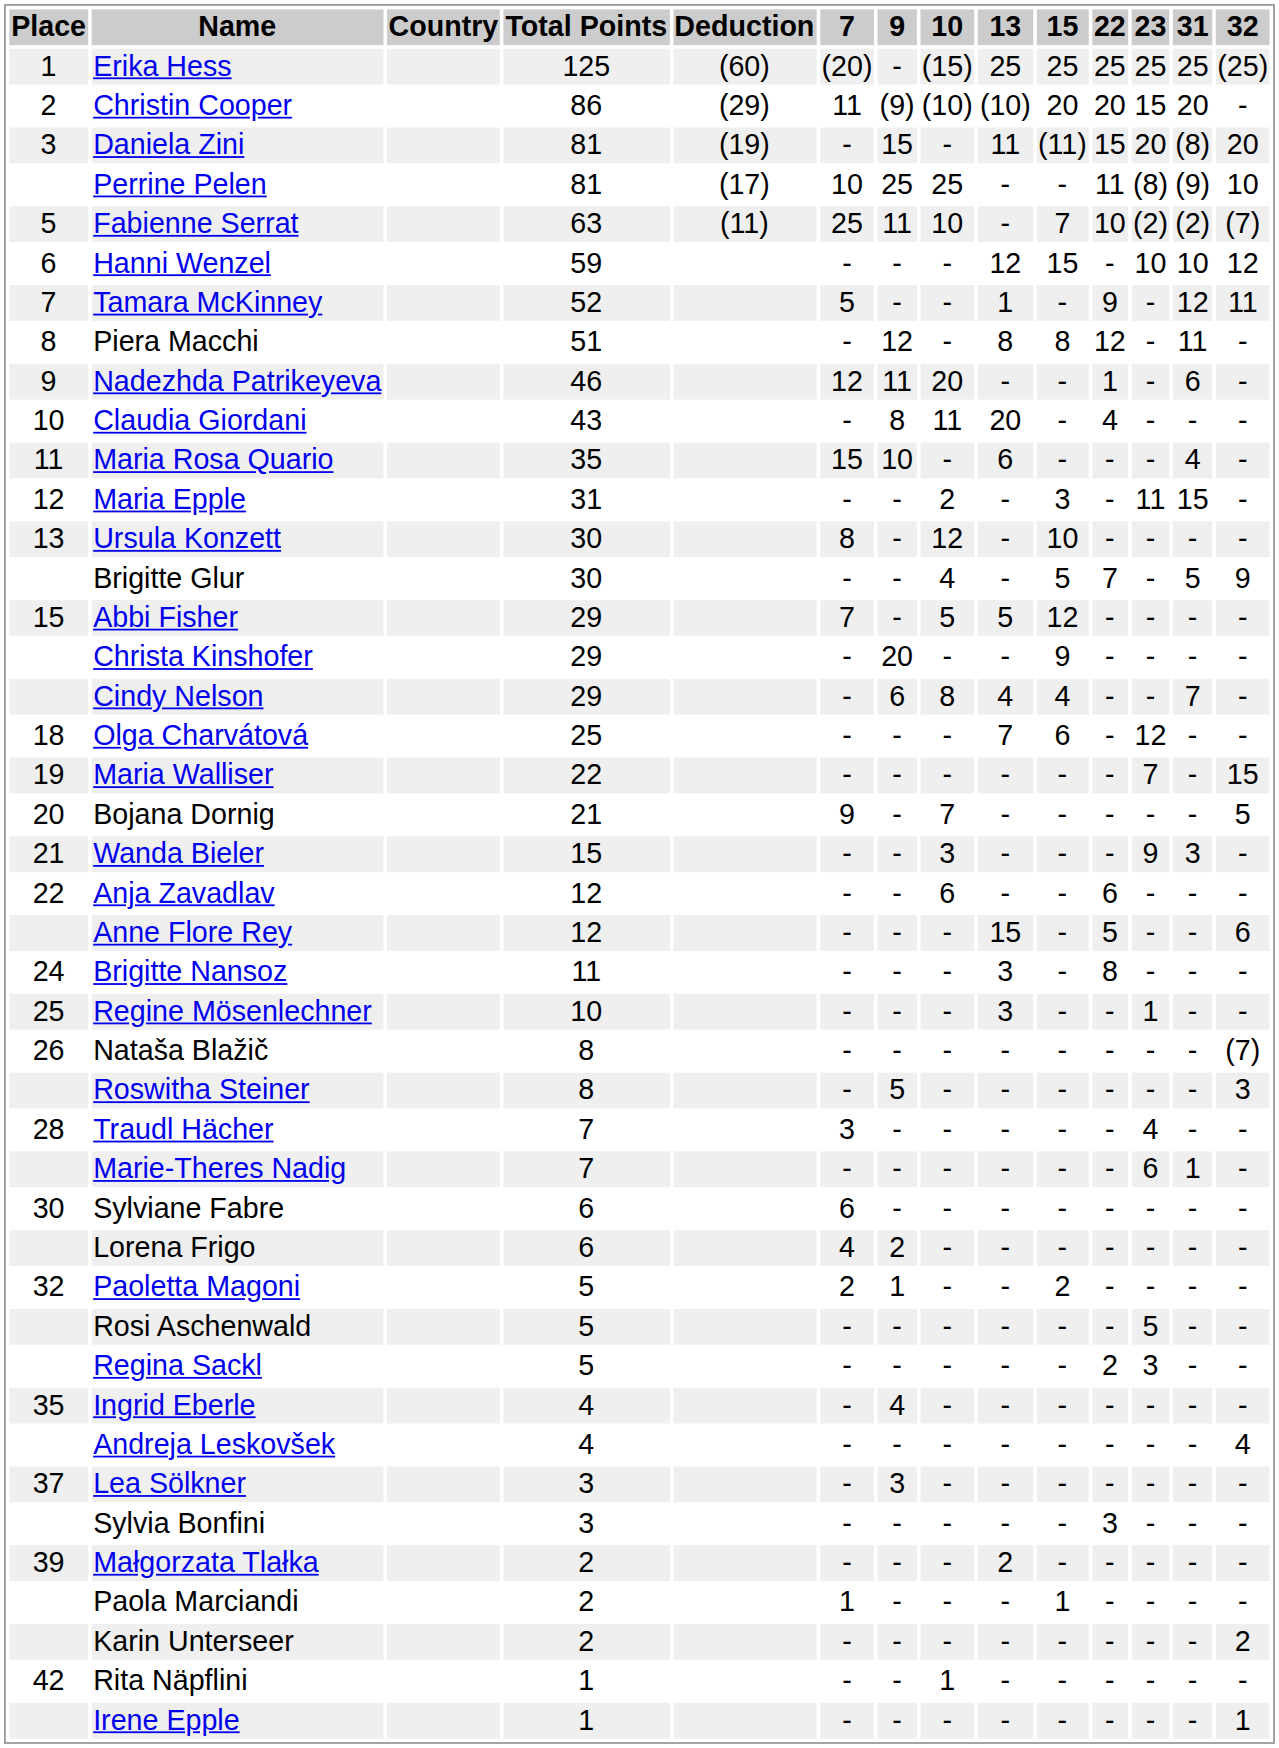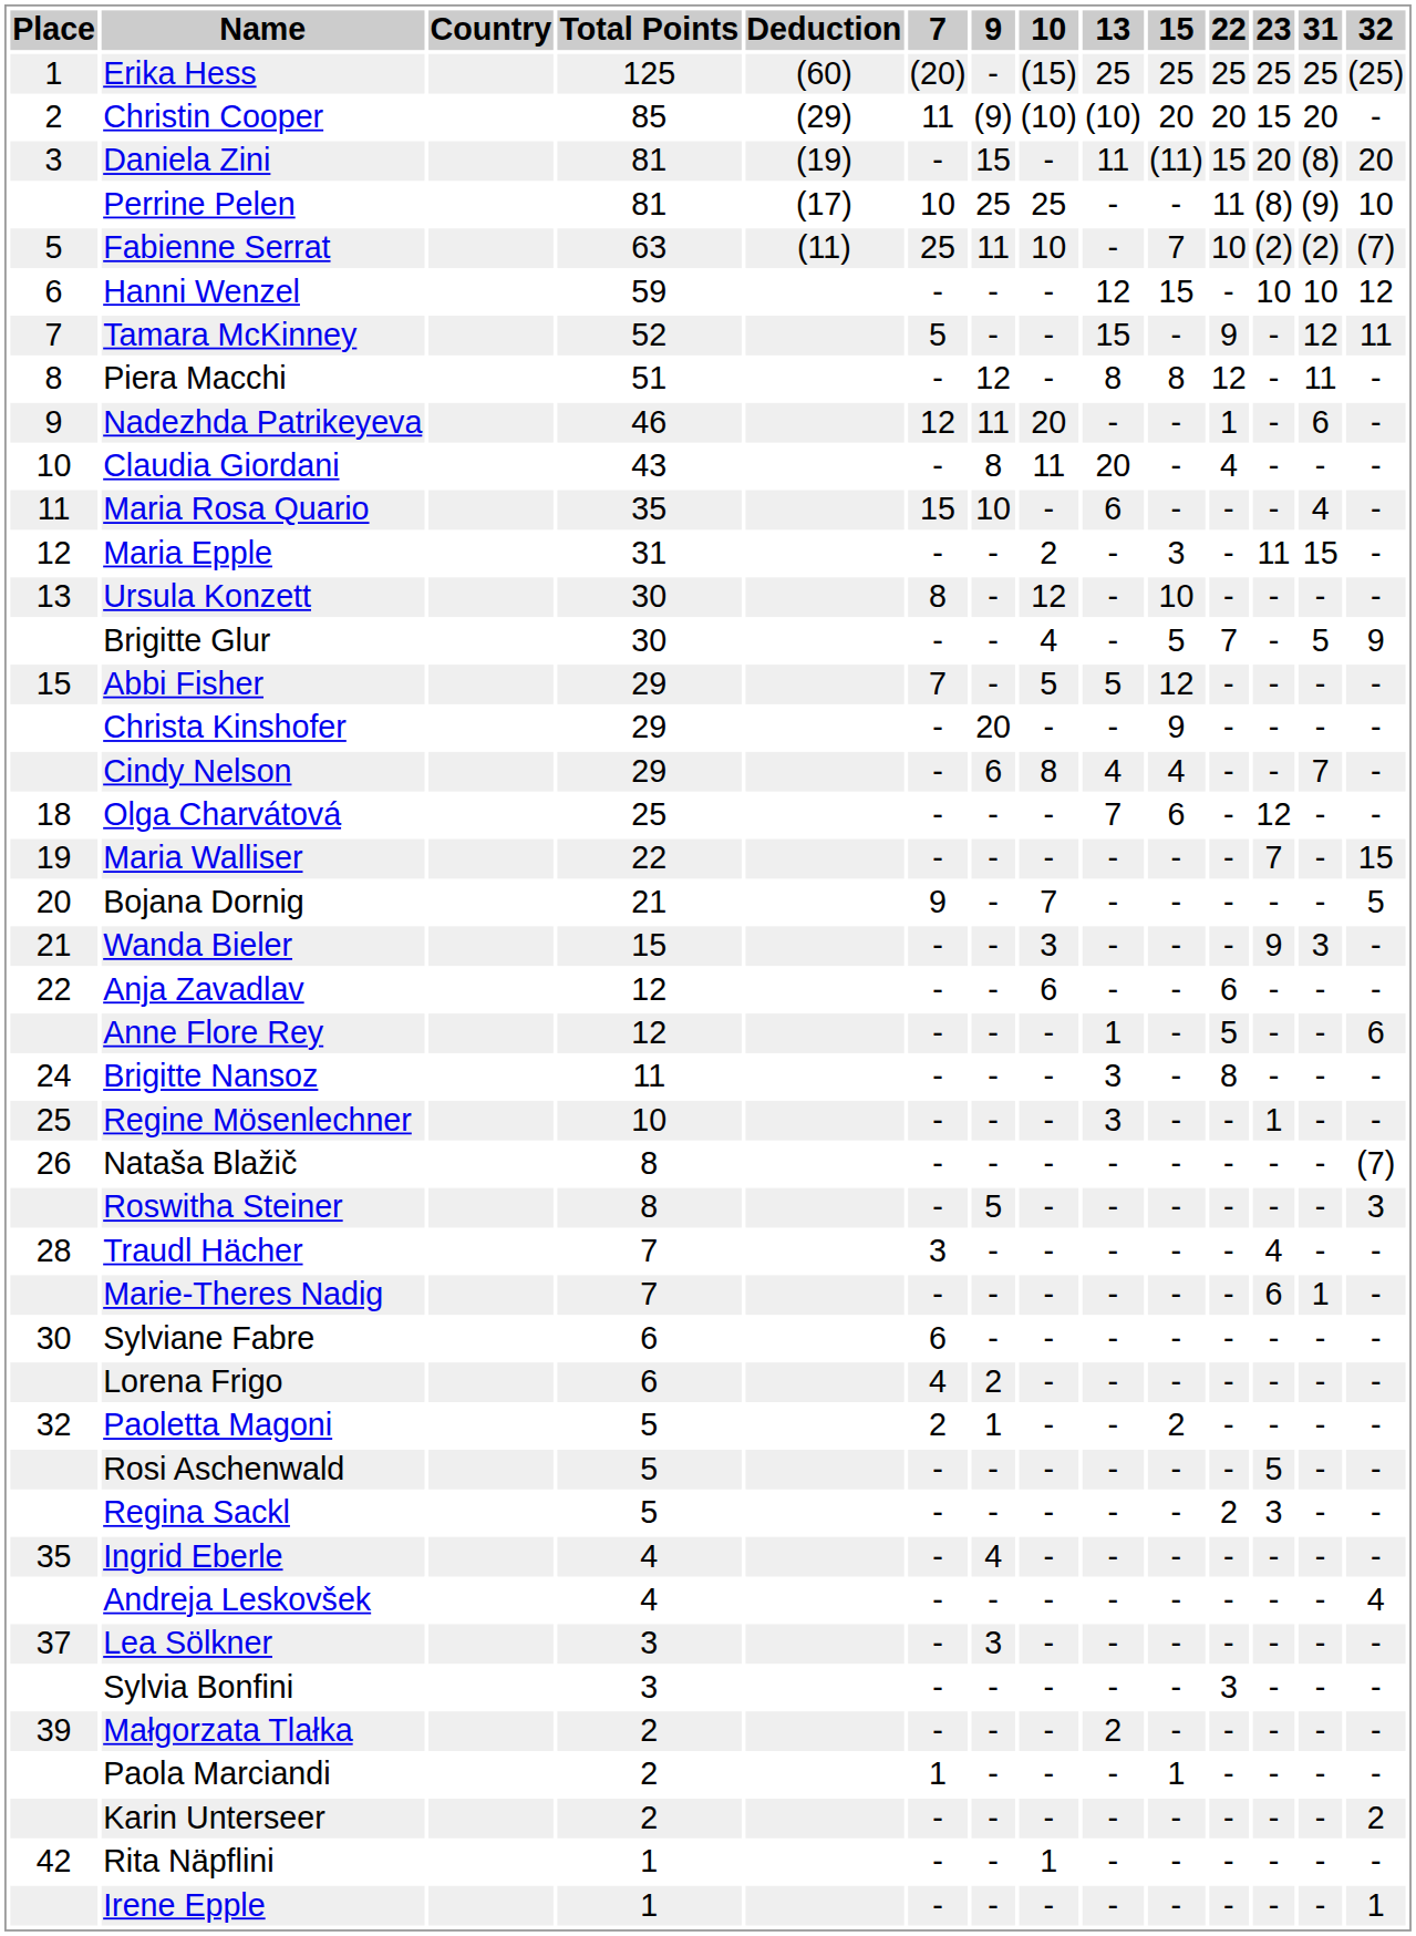Christin Cooper | Total Points: 86 -> 85
Tamara McKinney | 13: 1 -> 15
Anne Flore Rey | 13: 15 -> 1
